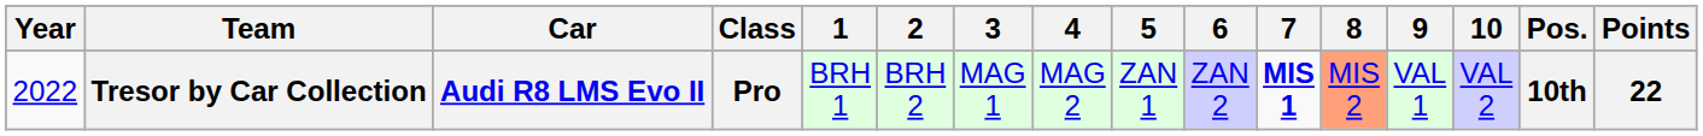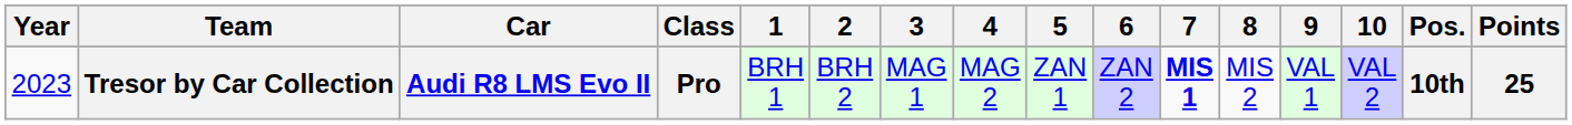Tresor by Car Collection | Year: 2022 -> 2023
Tresor by Car Collection | 8: lightsalmon background -> no background
Tresor by Car Collection | Points: 22 -> 25
